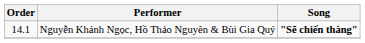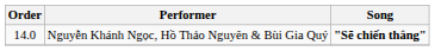Nguyễn Khánh Ngọc, Hồ Thảo Nguyên & Bùi Gia Quý | Order: 14.1 -> 14.0
